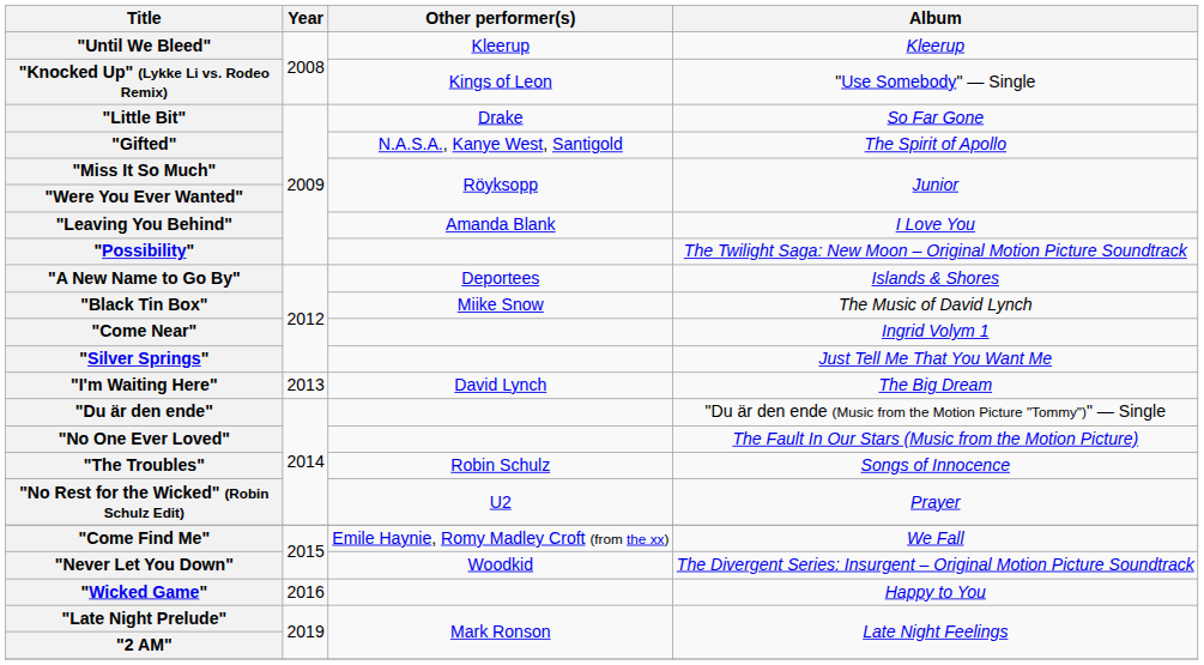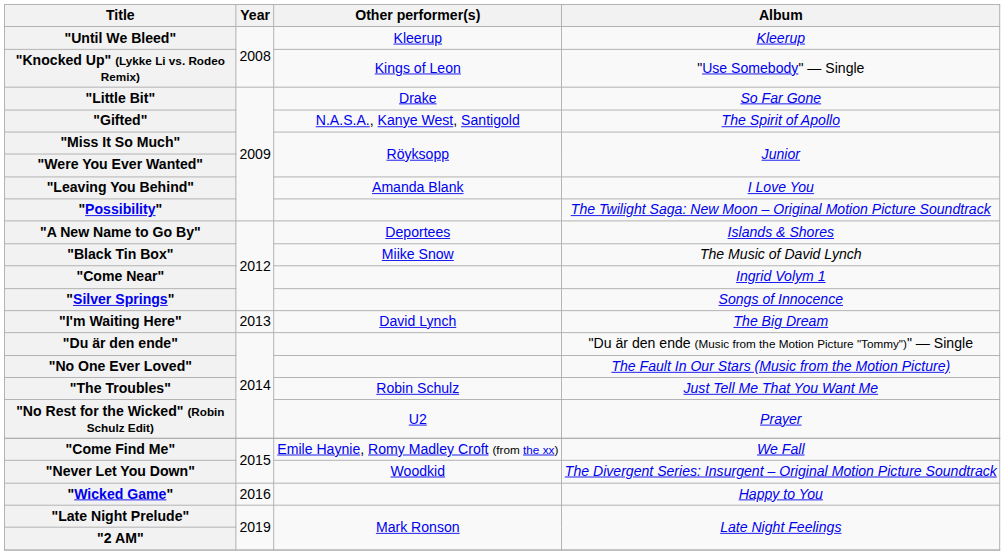"Silver Springs" | Album: Just Tell Me That You Want Me -> Songs of Innocence
"The Troubles" | Album: Songs of Innocence -> Just Tell Me That You Want Me
